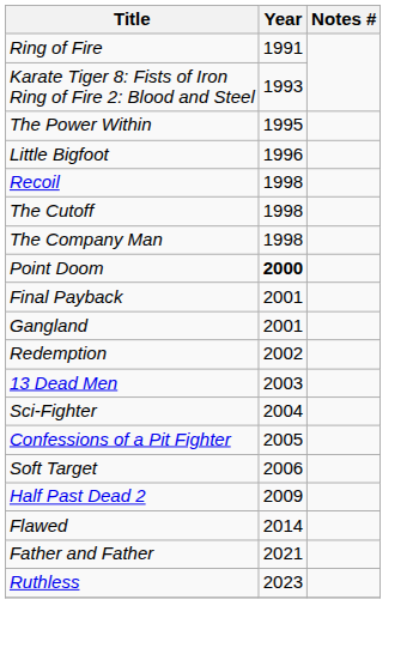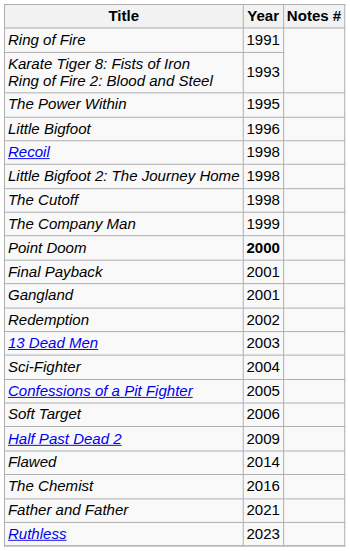+ row: Little Bigfoot 2: The Journey Home | 1998
The Company Man | Year: 1998 -> 1999
+ row: The Chemist | 2016
